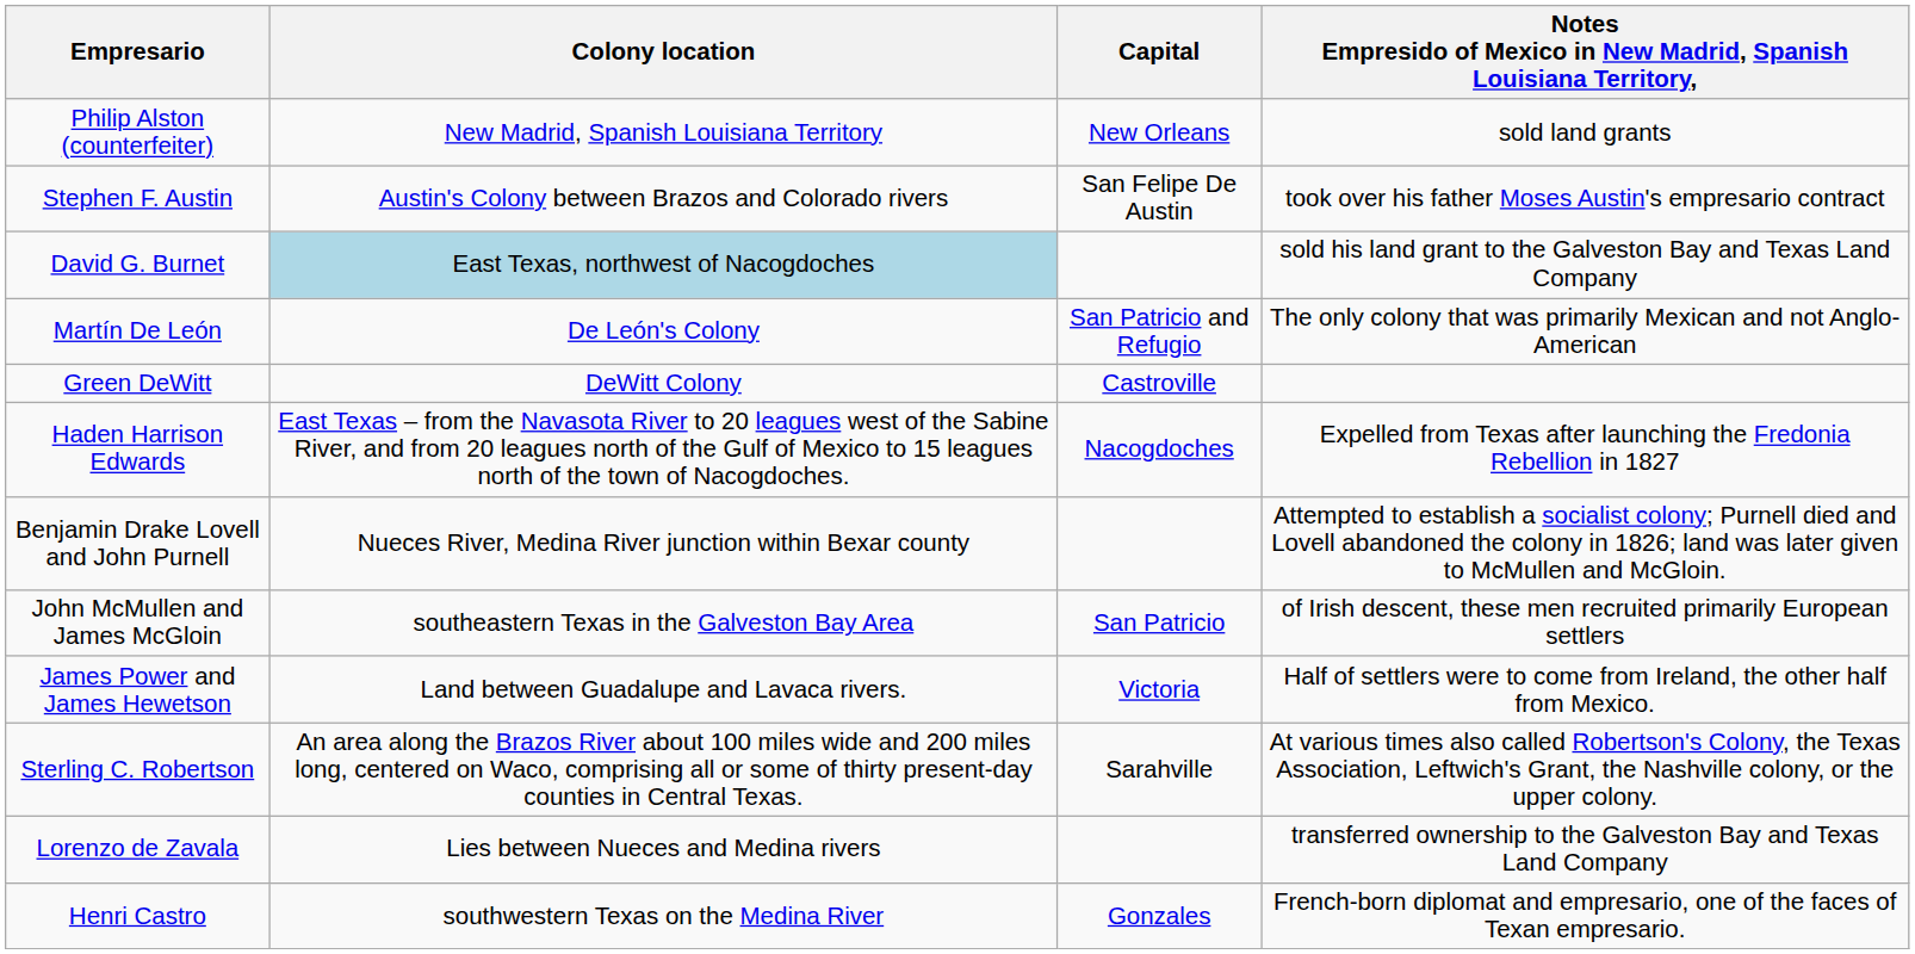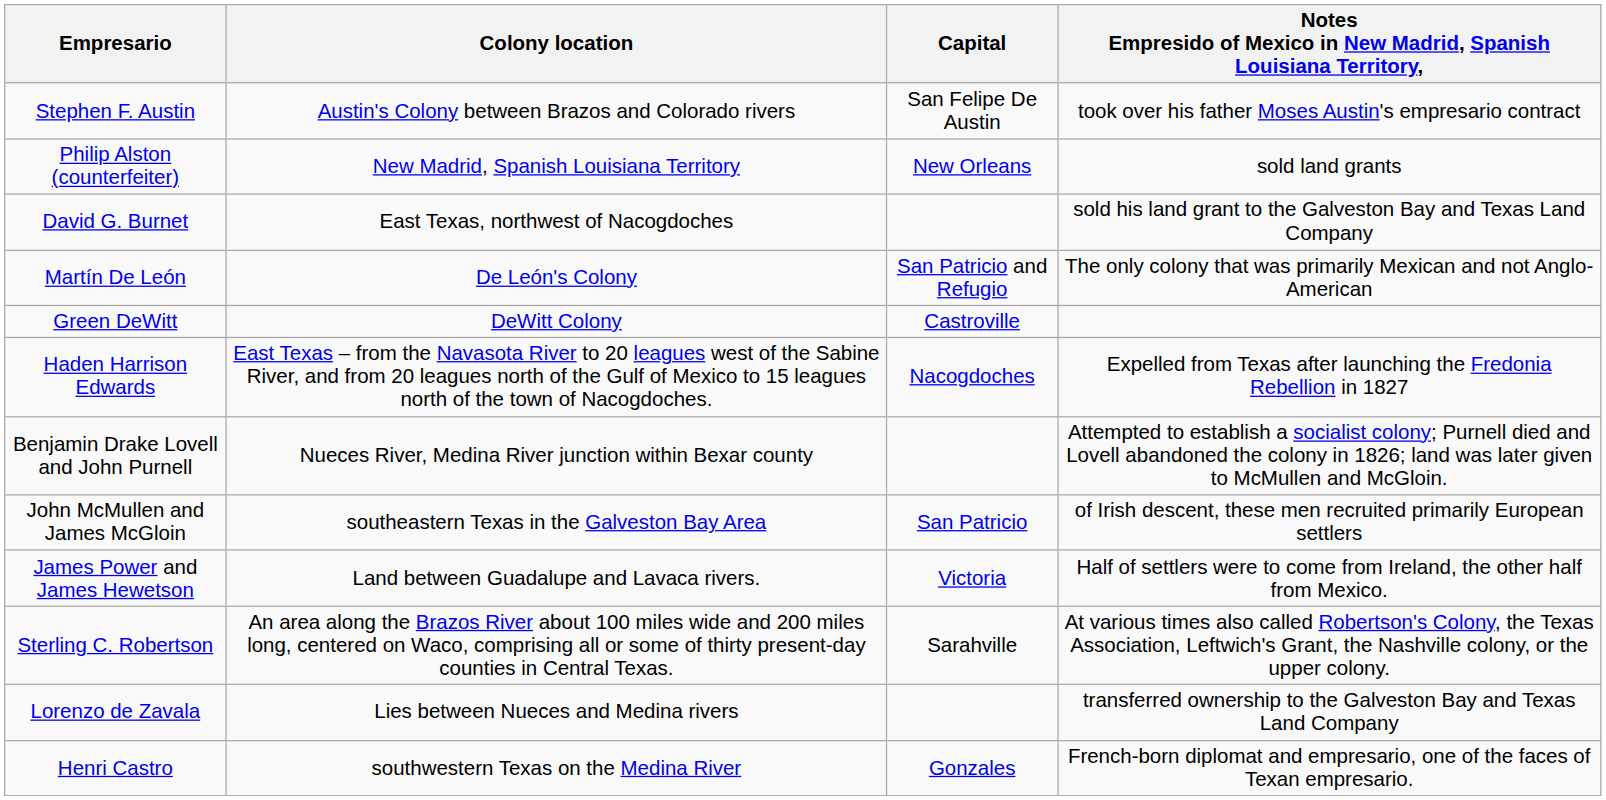rows swapped: Philip Alston (counterfeiter) <-> Stephen F. Austin
David G. Burnet | Colony location: lightblue background -> no background
